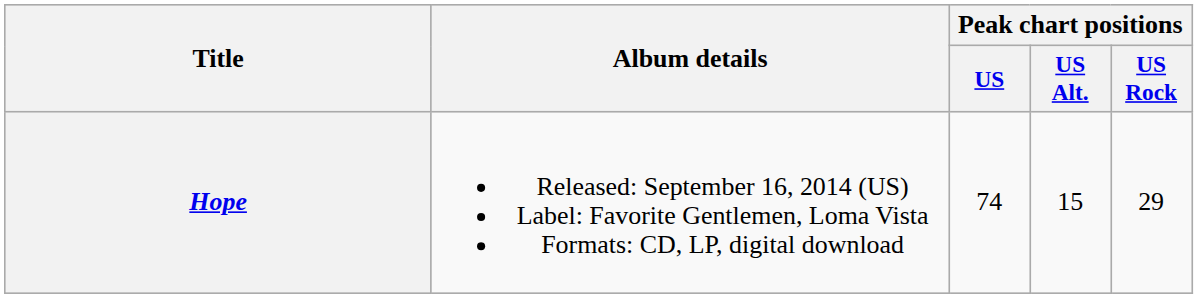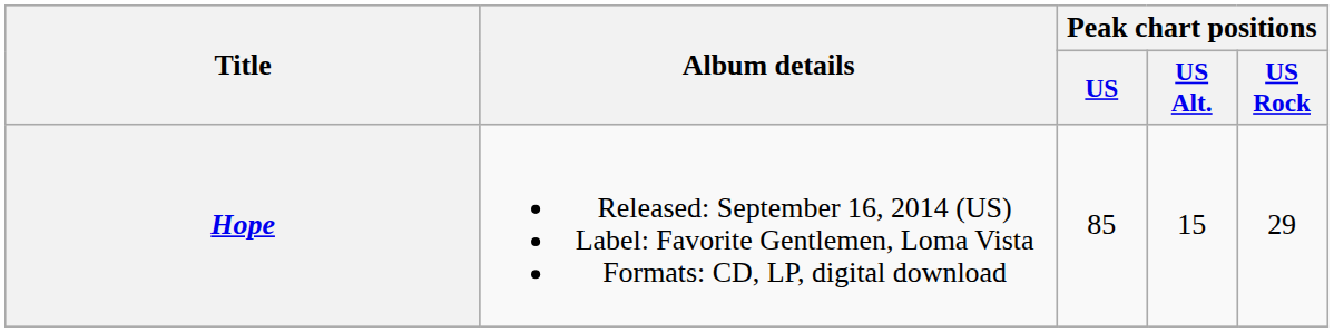Hope | Peak chart positions / US: 74 -> 85
